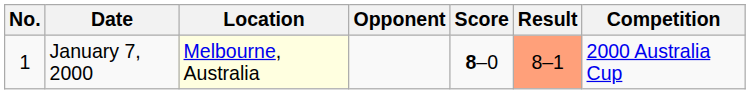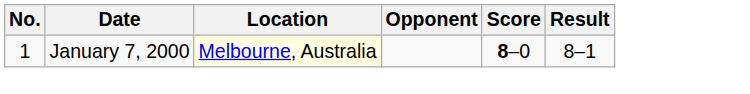- column: Competition | 2000 Australia Cup
January 7, 2000 | Result: lightsalmon background -> no background
